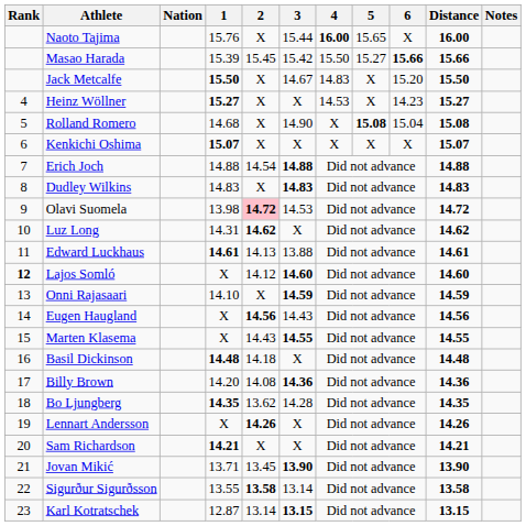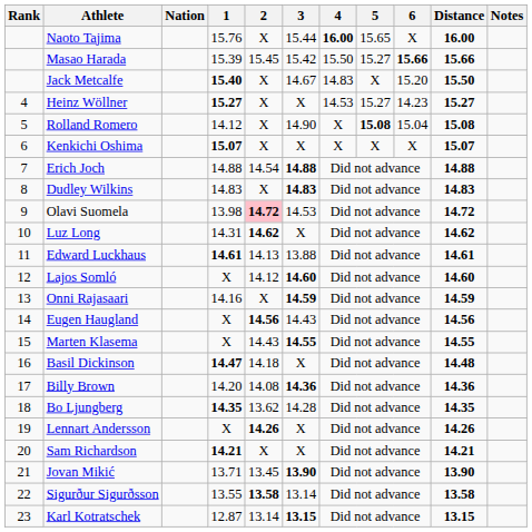Jack Metcalfe | 1: 15.50 -> 15.40
Heinz Wöllner | 5: X -> 15.27
Rolland Romero | 1: 14.68 -> 14.12
Lajos Somló | Rank: bold -> normal
Onni Rajasaari | 1: 14.10 -> 14.16
Basil Dickinson | 1: 14.48 -> 14.47
